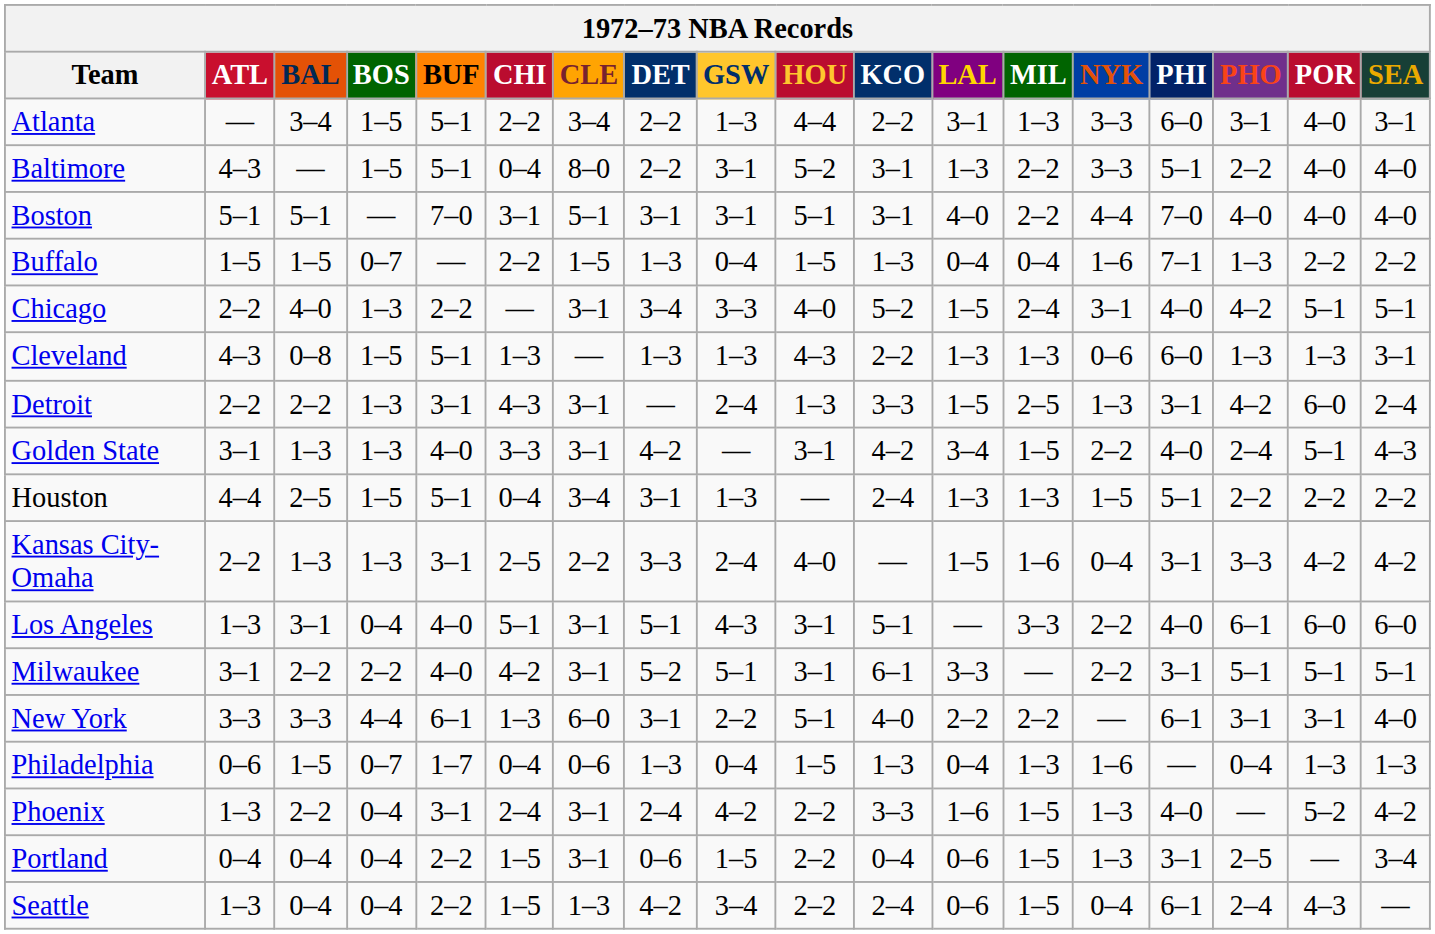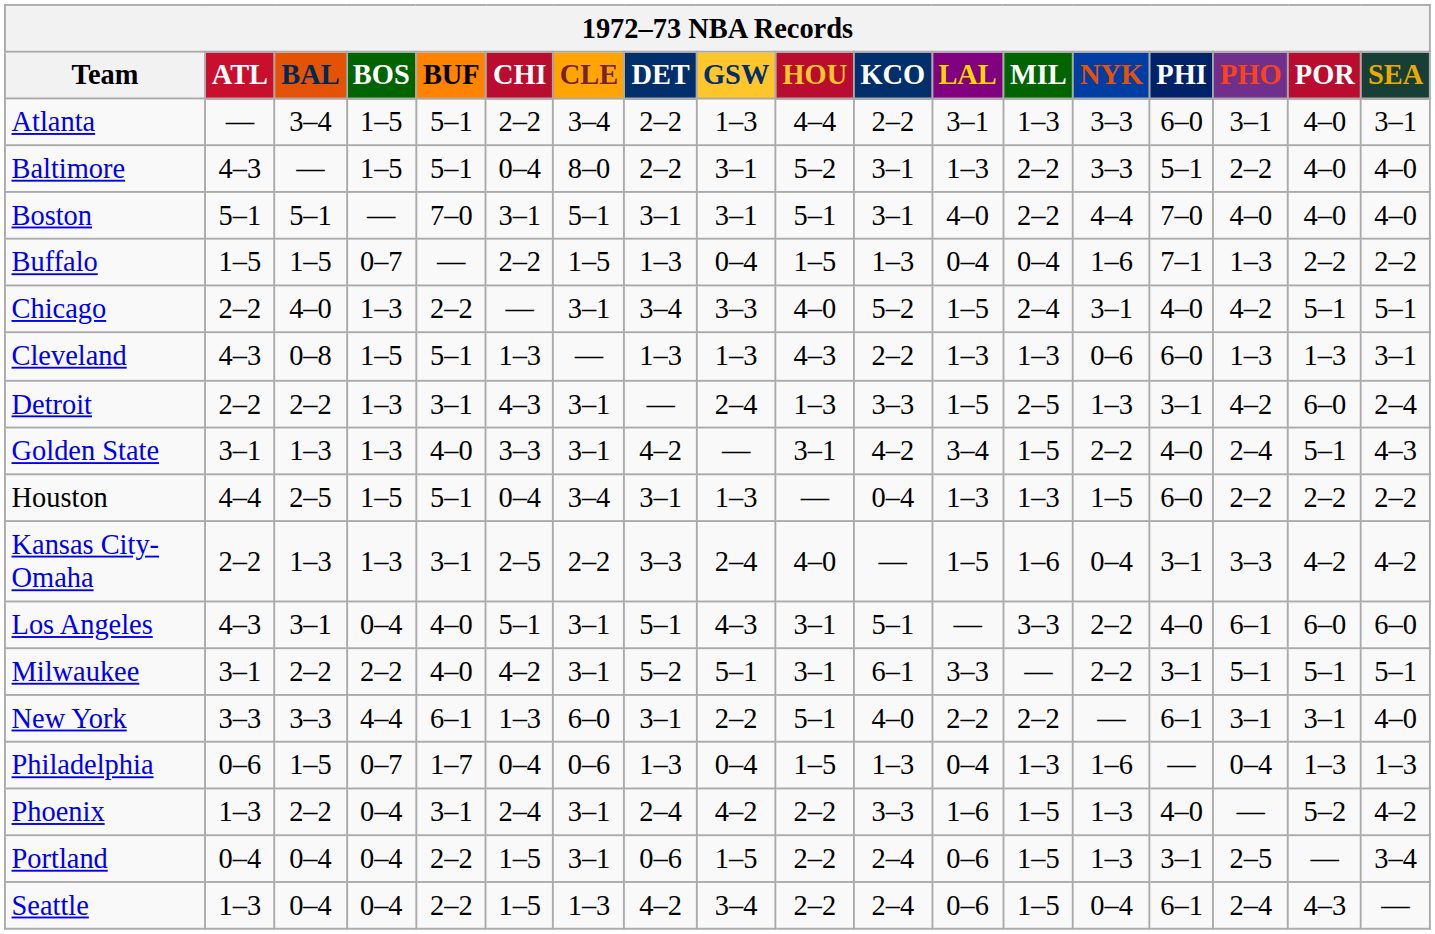Houston | KCO: 2–4 -> 0–4
Houston | PHI: 5–1 -> 6–0
Los Angeles | ATL: 1–3 -> 4–3
Portland | KCO: 0–4 -> 2–4
